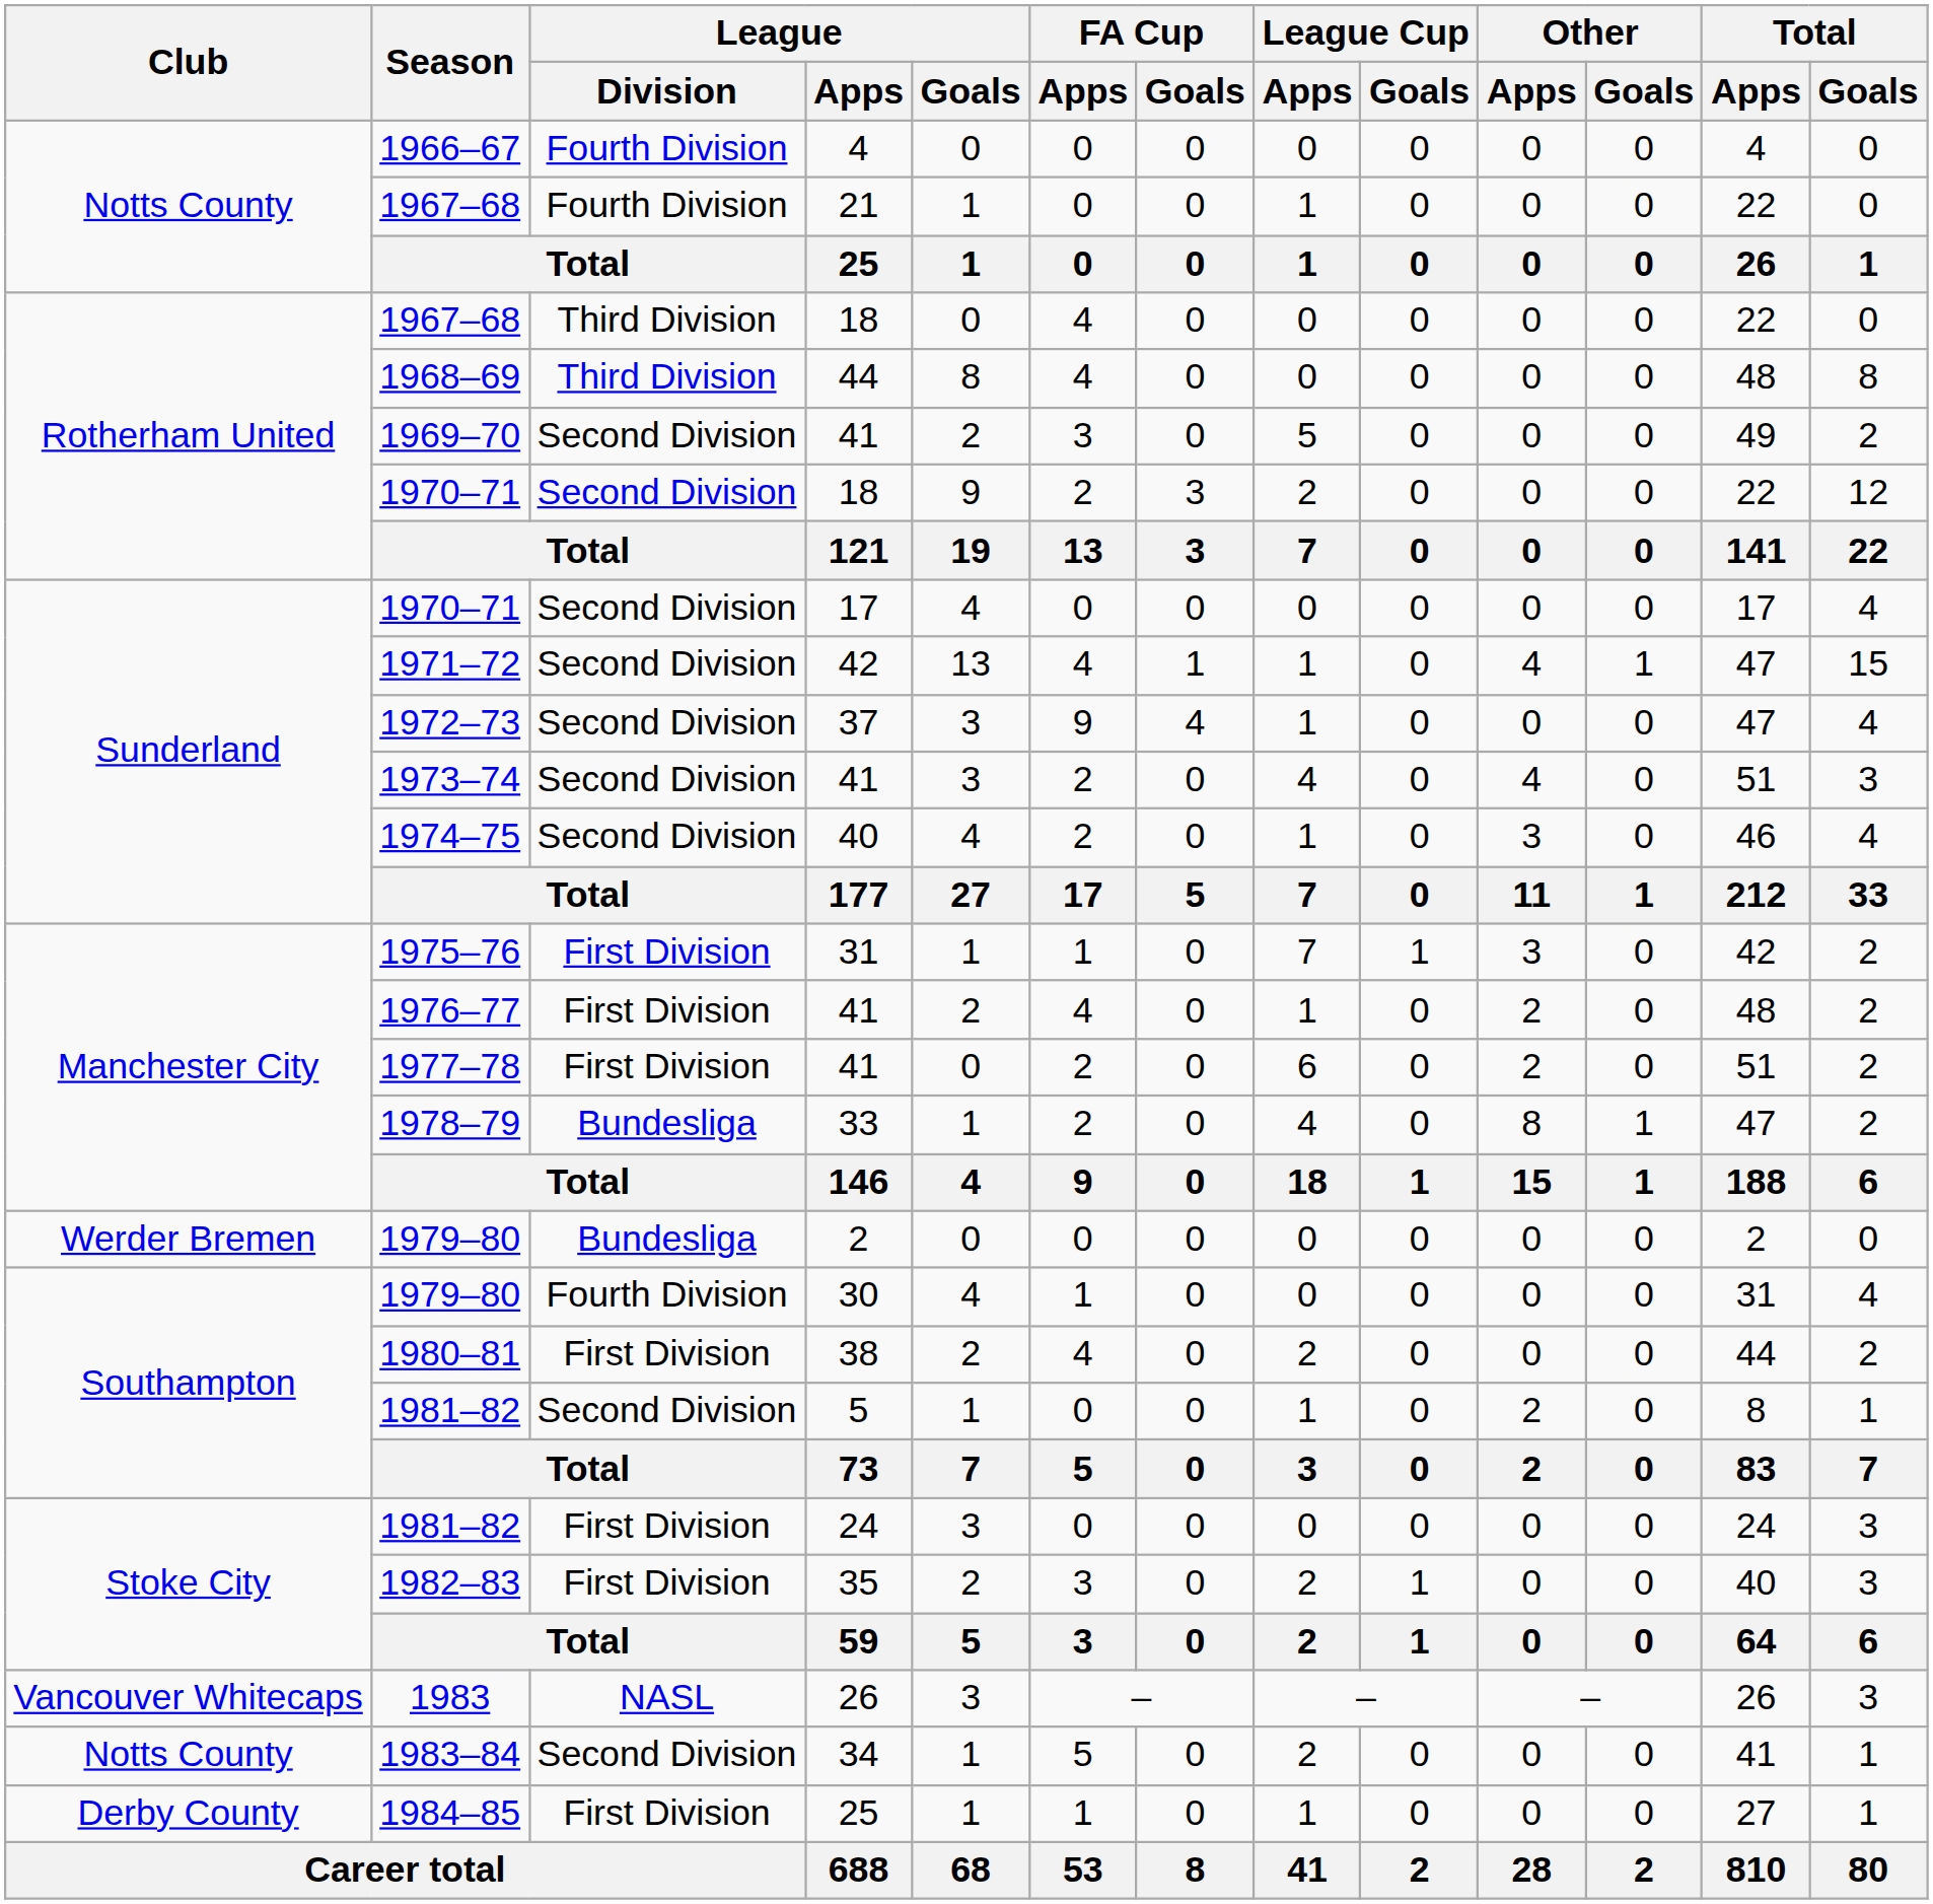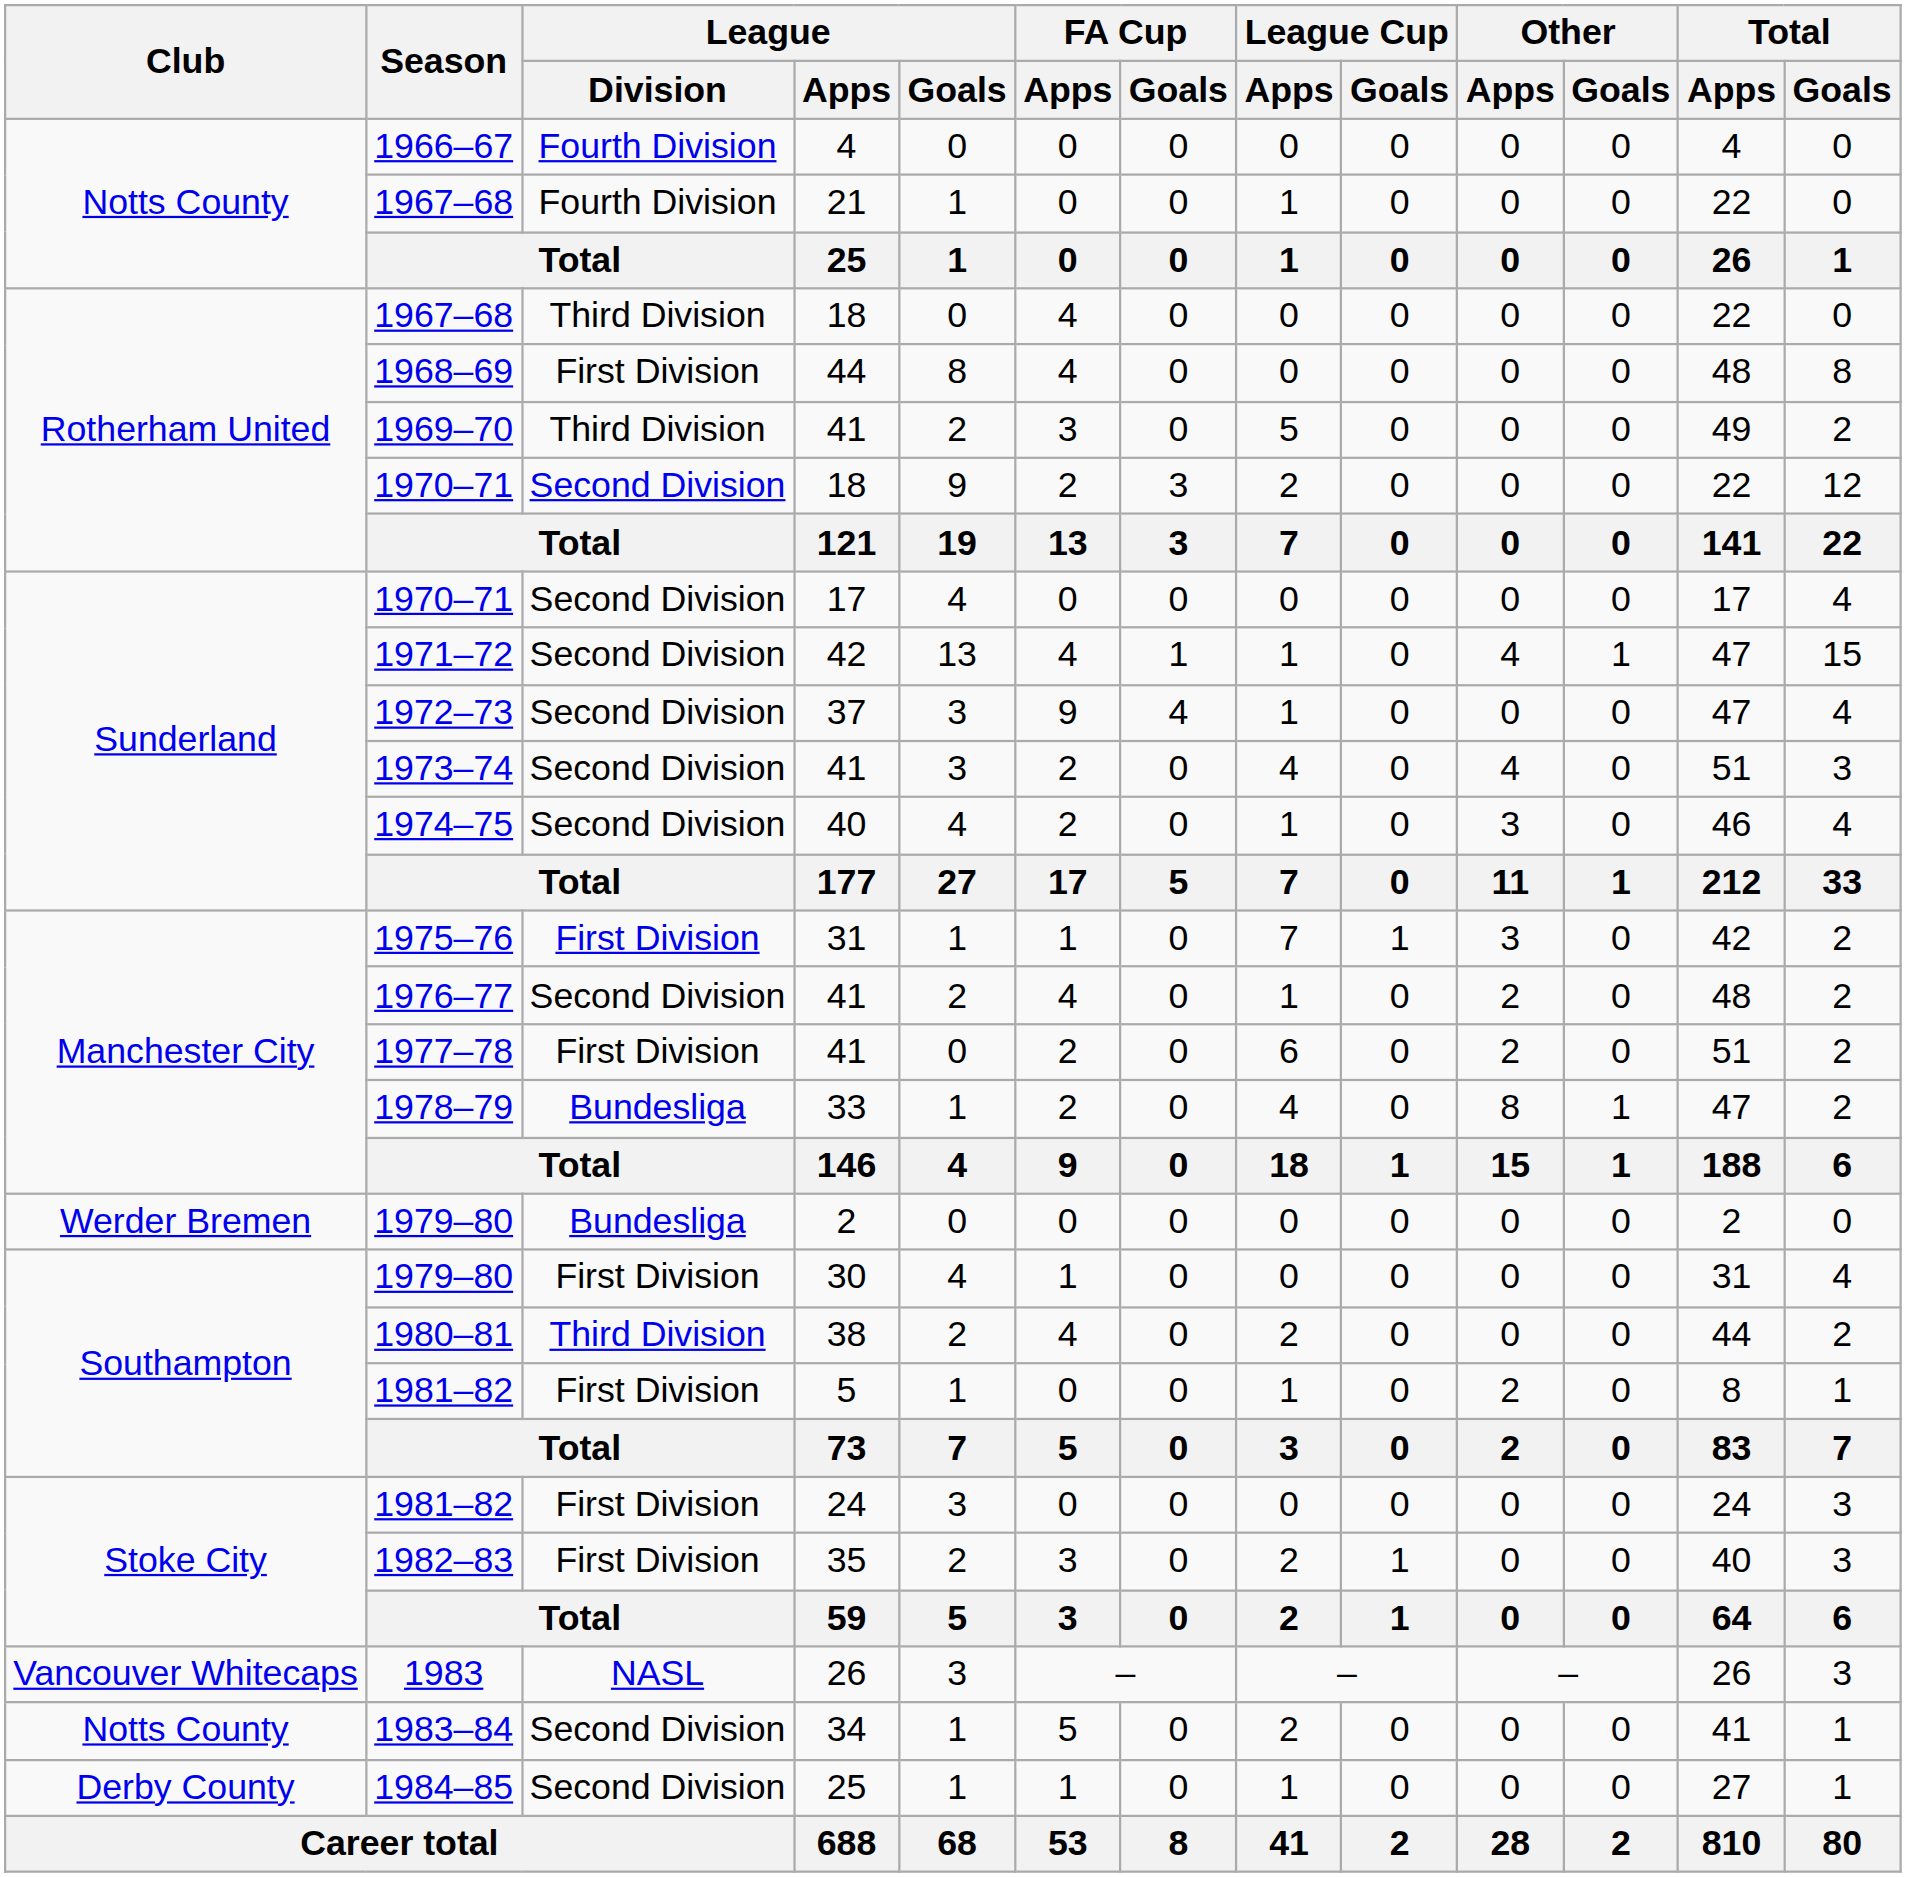1968–69 | League / Division: Third Division -> First Division
1969–70 | League / Division: Second Division -> Third Division
1976–77 | League / Division: First Division -> Second Division
1979–80 / 30 | League / Division: Fourth Division -> First Division
1980–81 | League / Division: First Division -> Third Division
1981–82 / 5 | League / Division: Second Division -> First Division
1984–85 | League / Division: First Division -> Second Division
